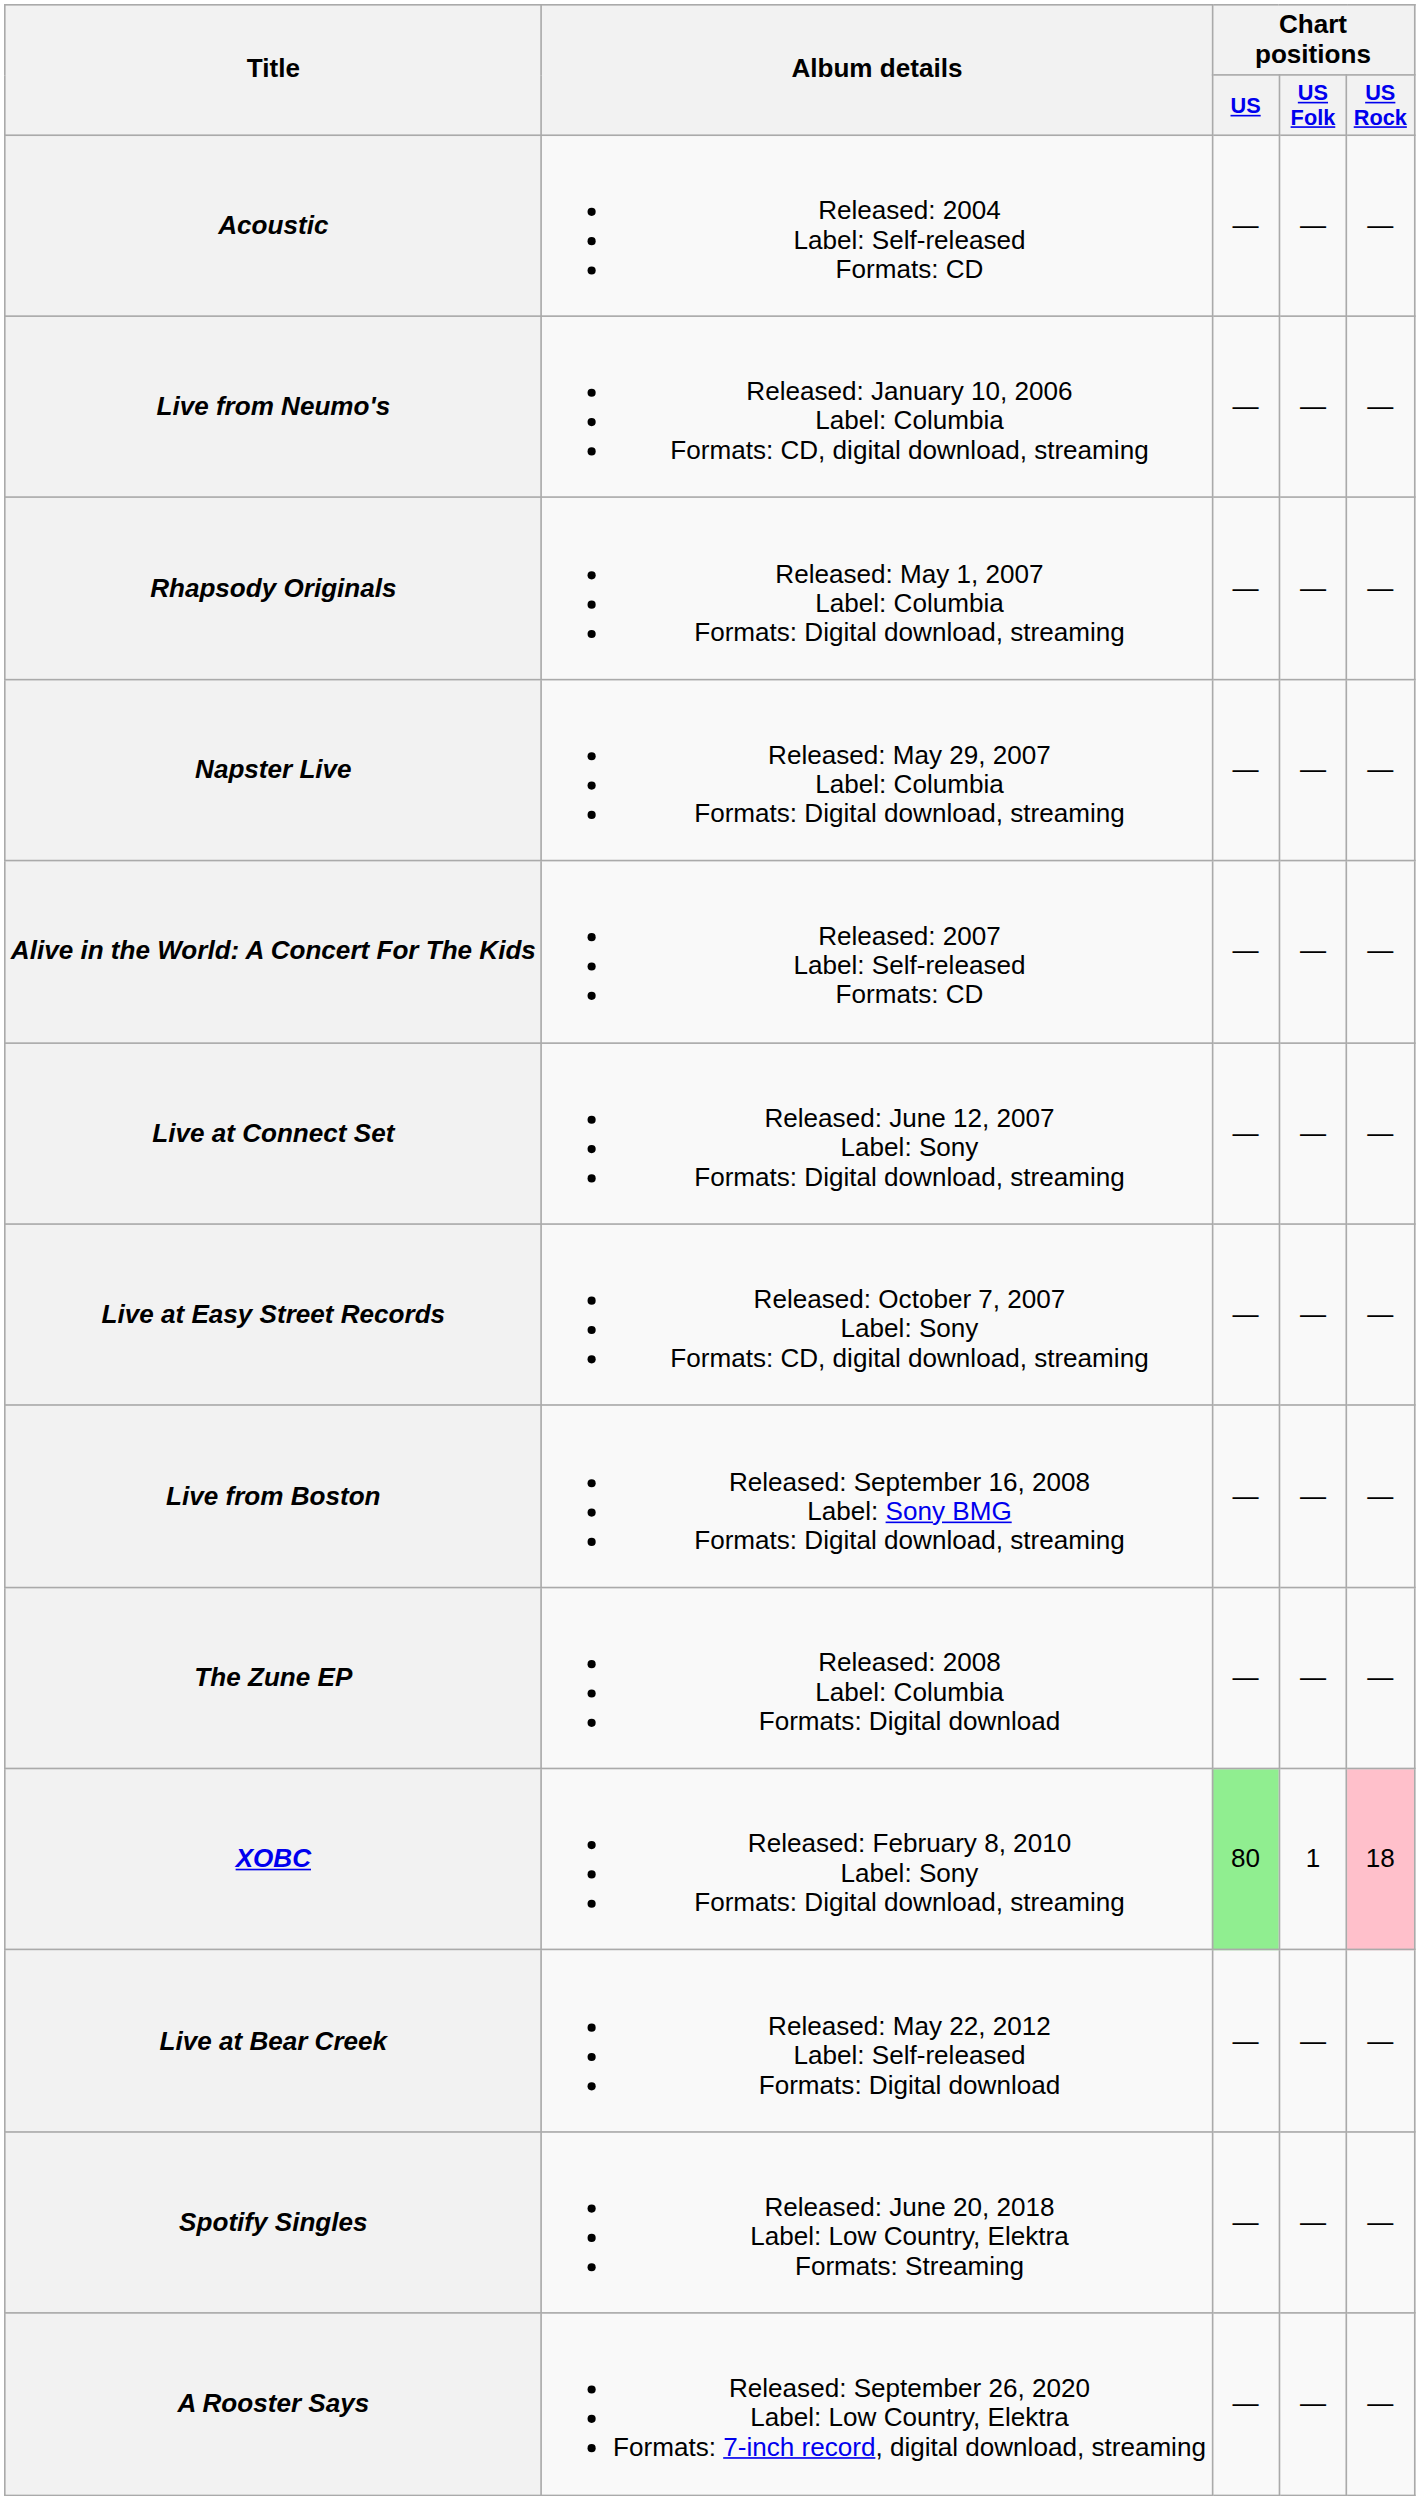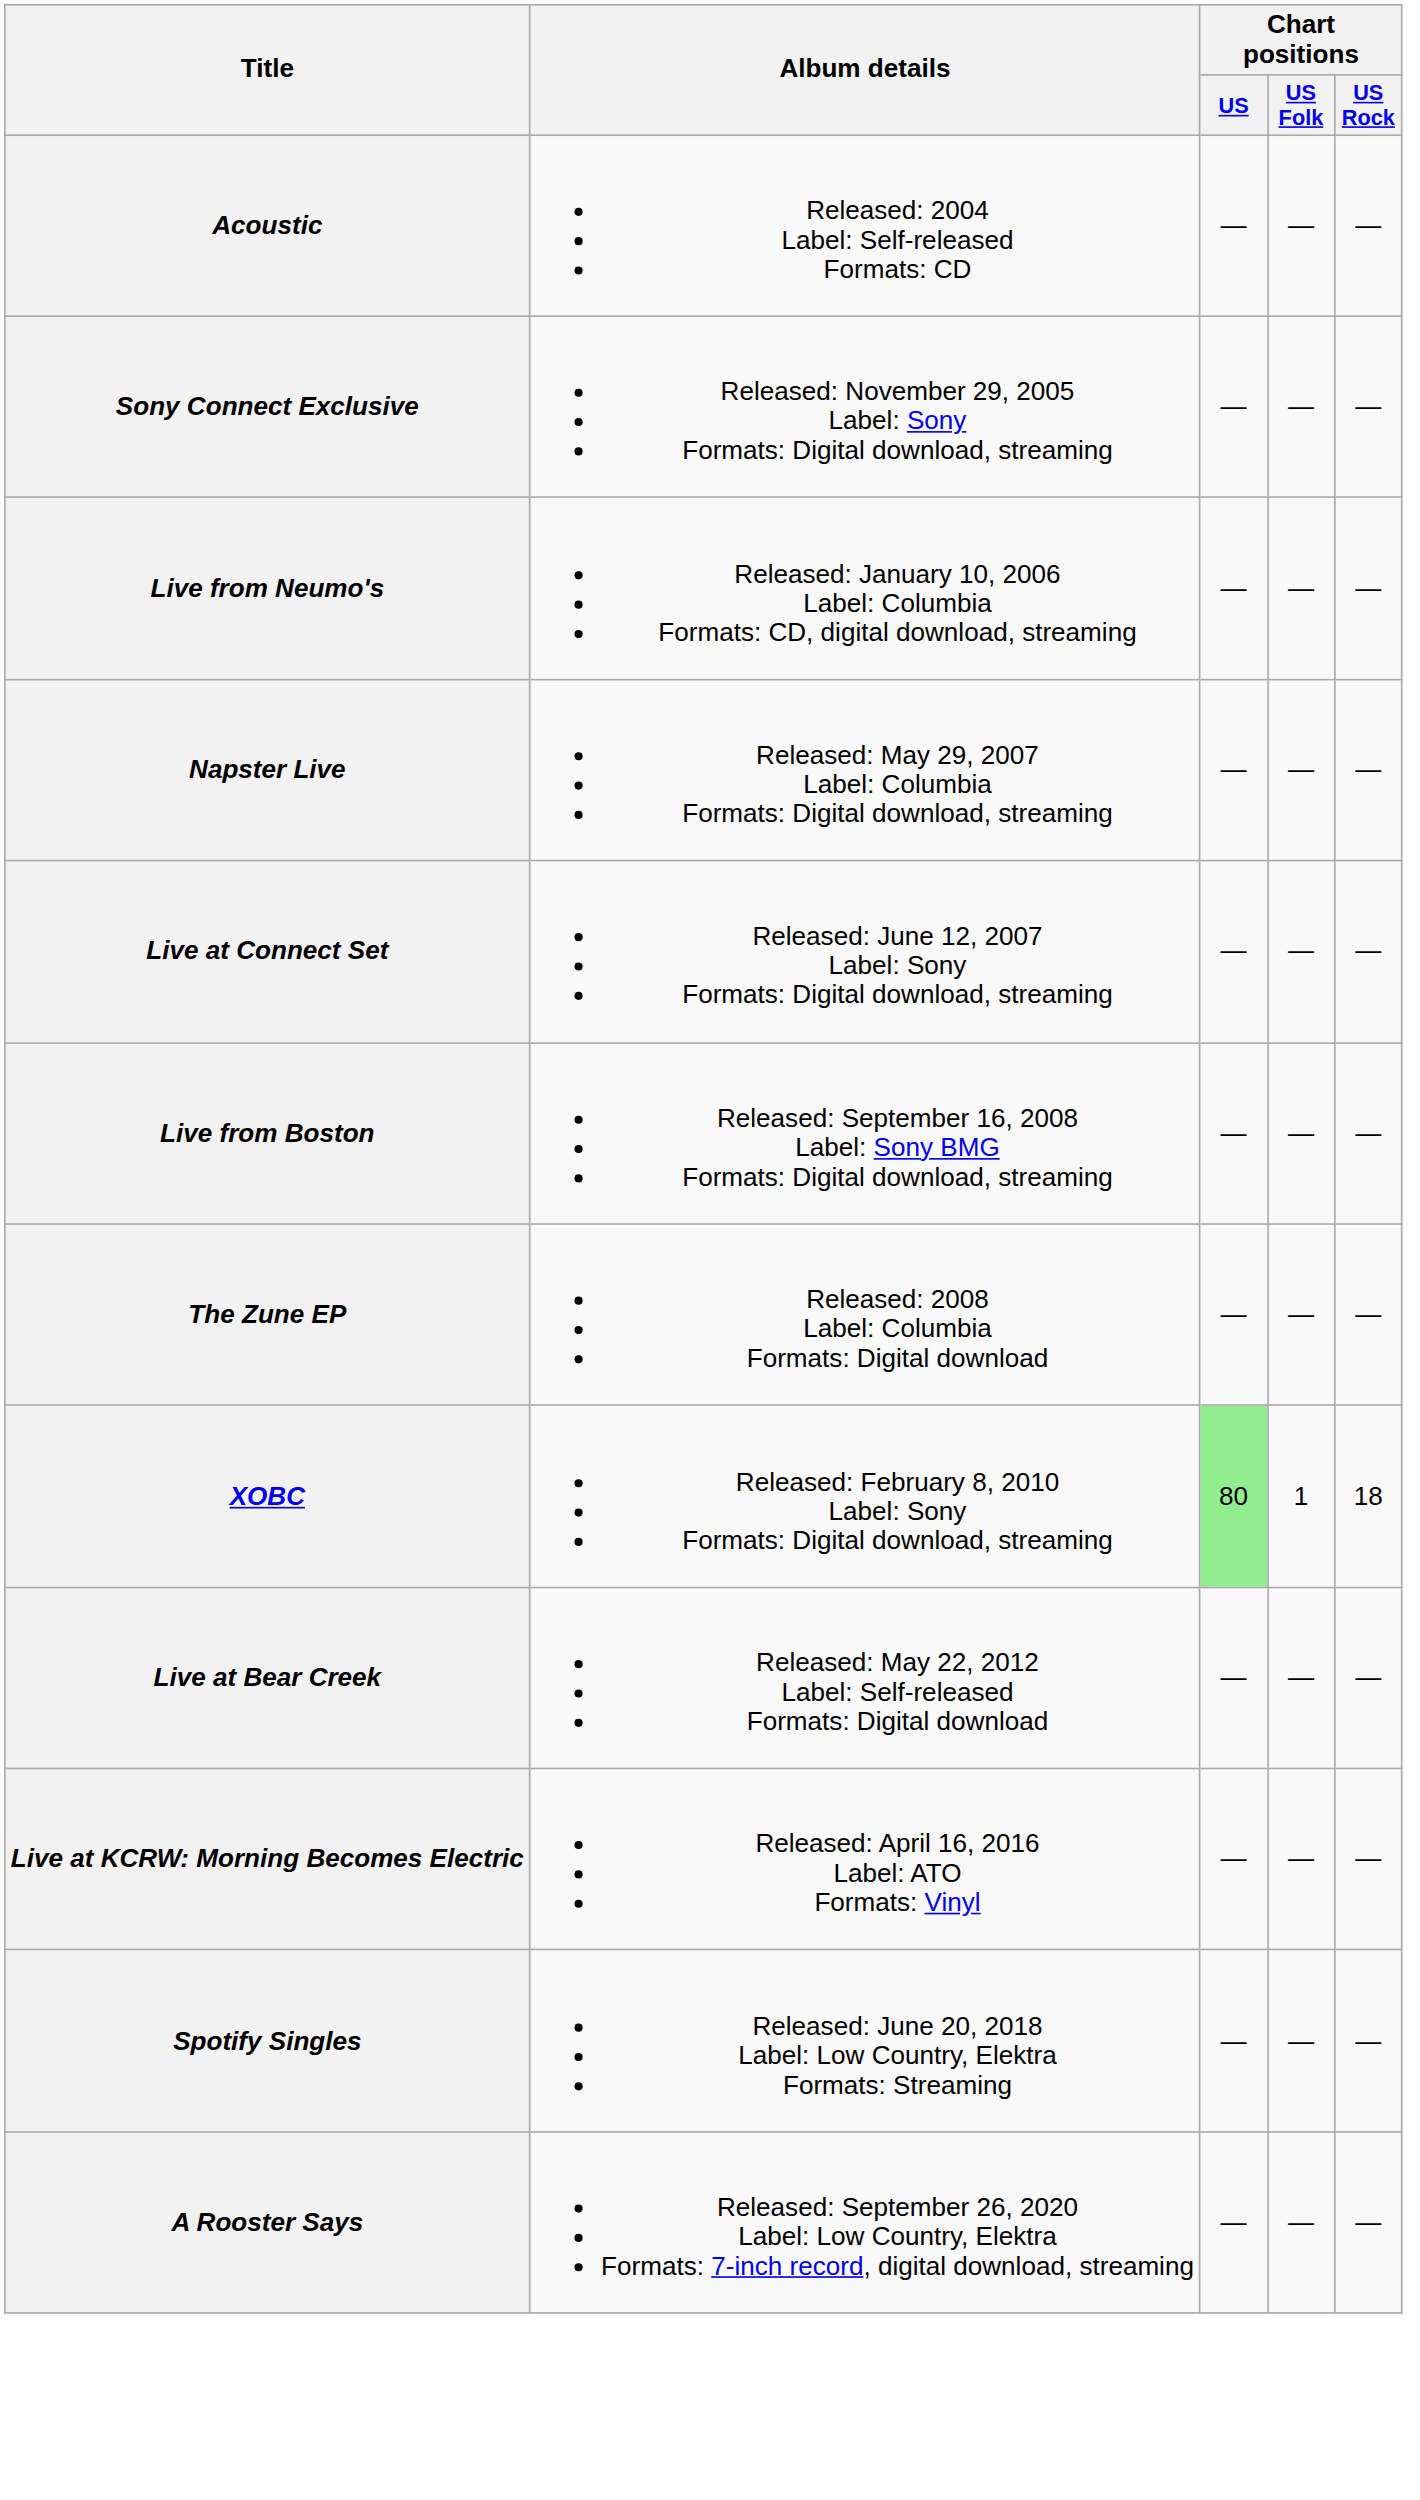+ row: Sony Connect Exclusive | Released: November 29, 2005 Label: Sony Formats: Digital download, streaming | — | — | —
- row: Rhapsody Originals | Released: May 1, 2007 Label: Columbia Formats: Digital download, streaming | — | — | —
- row: Alive in the World: A Concert For The Kids | Released: 2007 Label: Self-released Formats: CD | — | — | —
- row: Live at Easy Street Records | Released: October 7, 2007 Label: Sony Formats: CD, digital download, streaming | — | — | —
XOBC | Chart positions / US Rock: pink background -> no background
+ row: Live at KCRW: Morning Becomes Electric | Released: April 16, 2016 Label: ATO Formats: Vinyl | — | — | —
